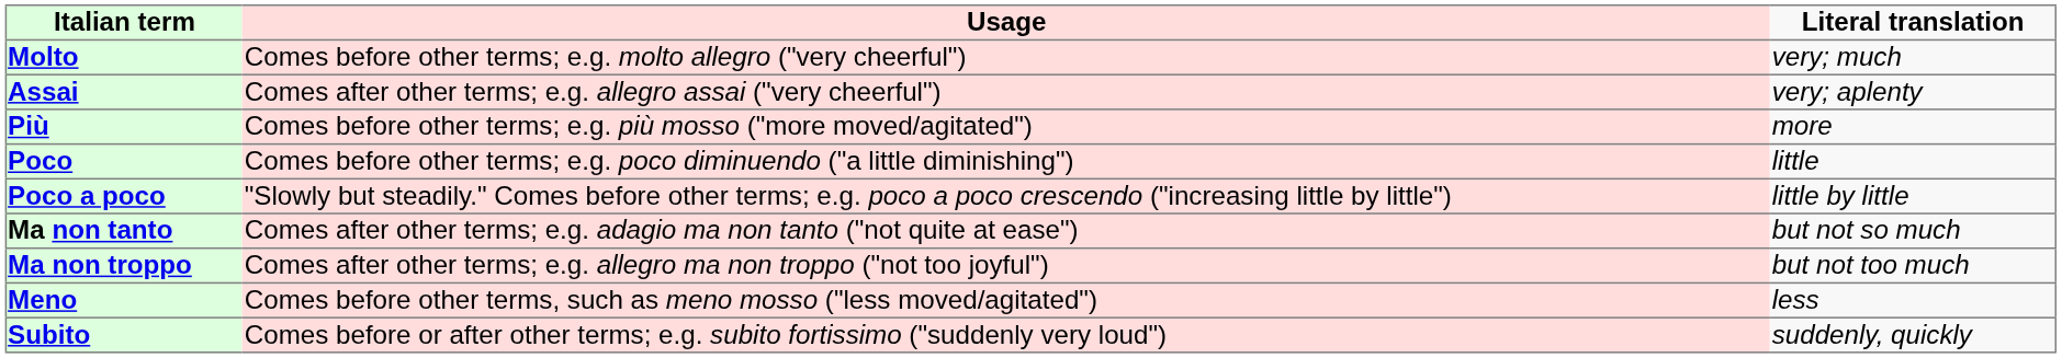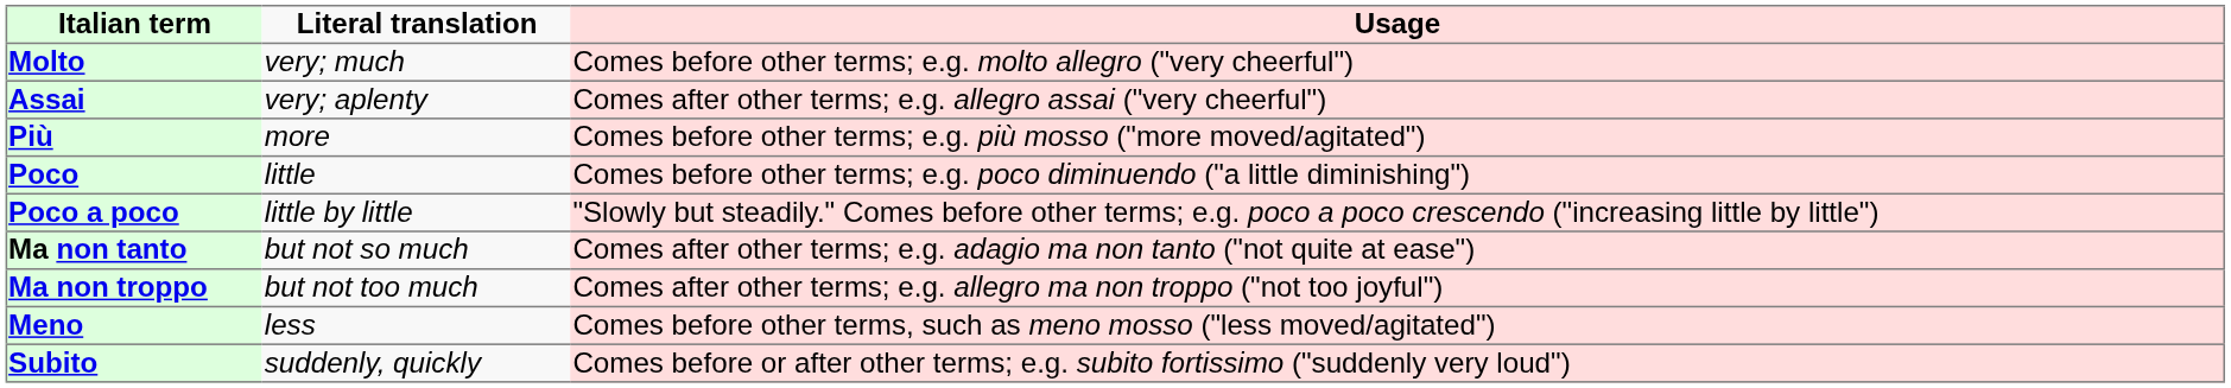columns swapped: Literal translation <-> Usage
